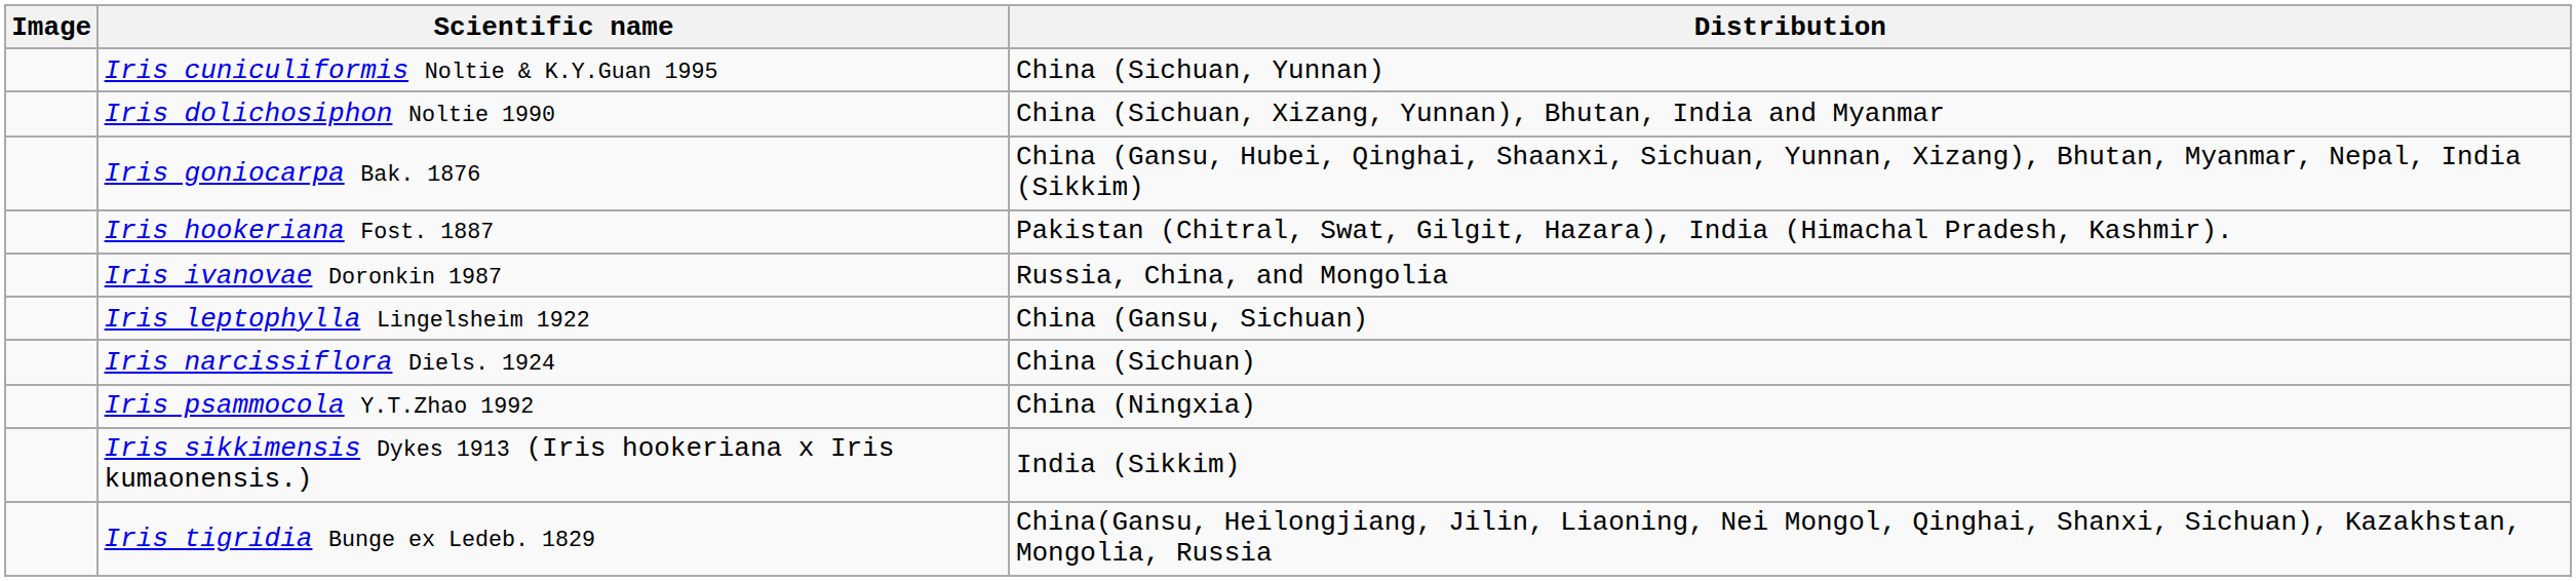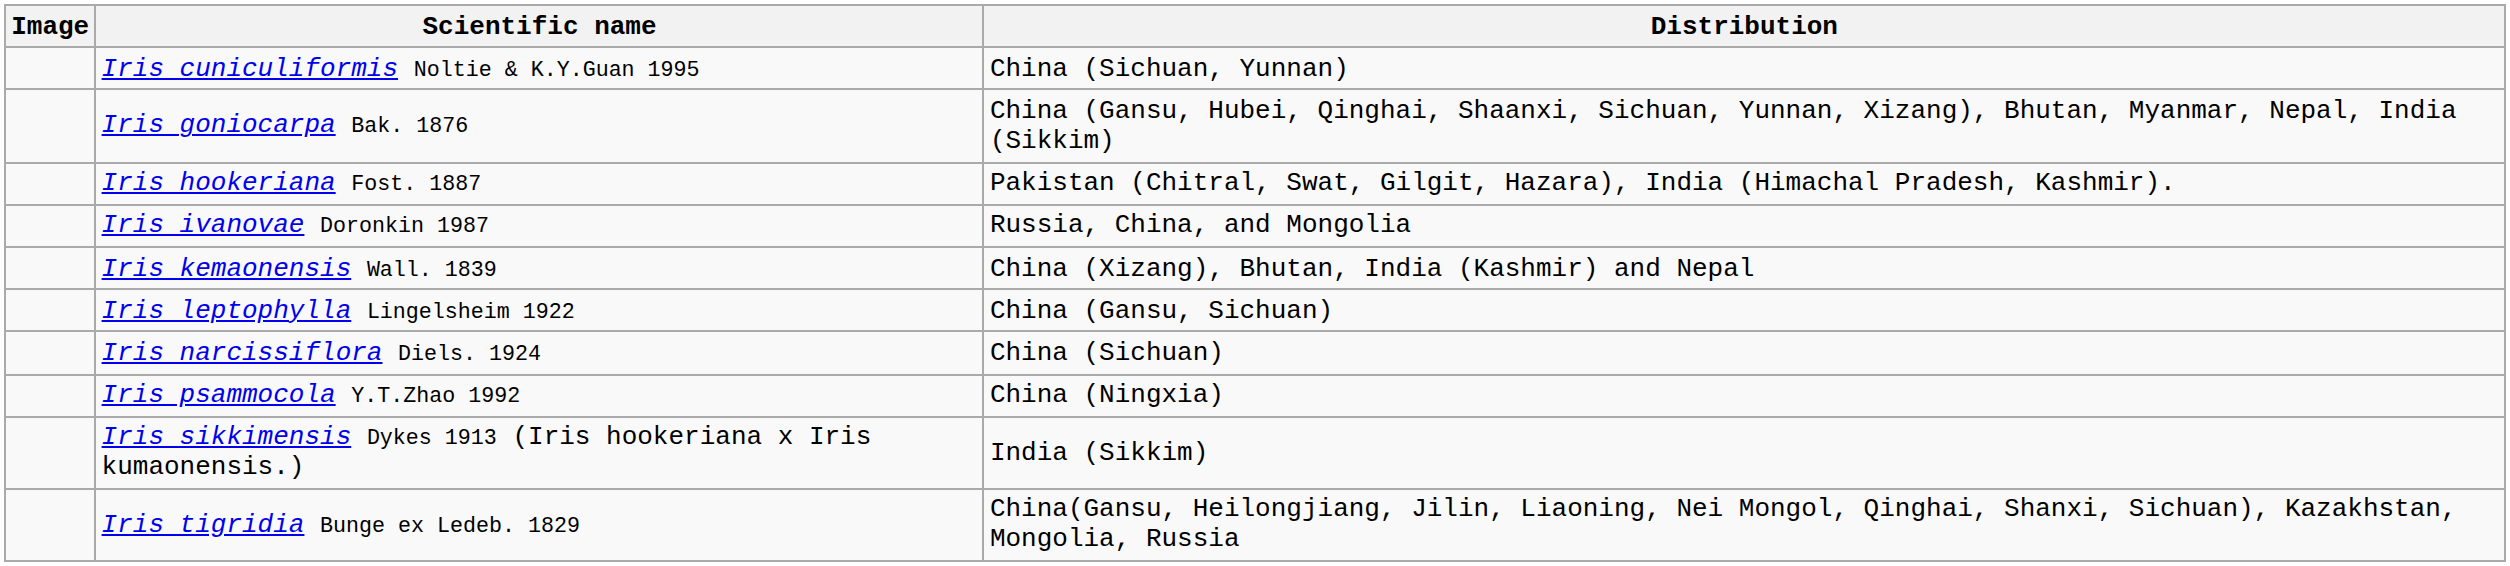- row: Iris dolichosiphon Noltie 1990 | China (Sichuan, Xizang, Yunnan), Bhutan, India and Myanmar
+ row: Iris kemaonensis Wall. 1839 | China (Xizang), Bhutan, India (Kashmir) and Nepal
